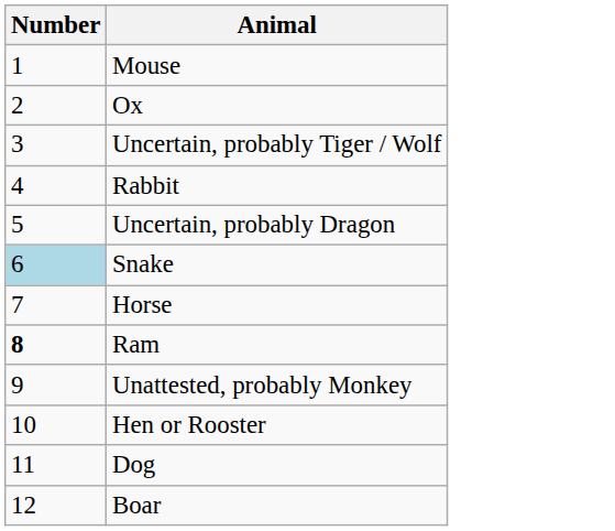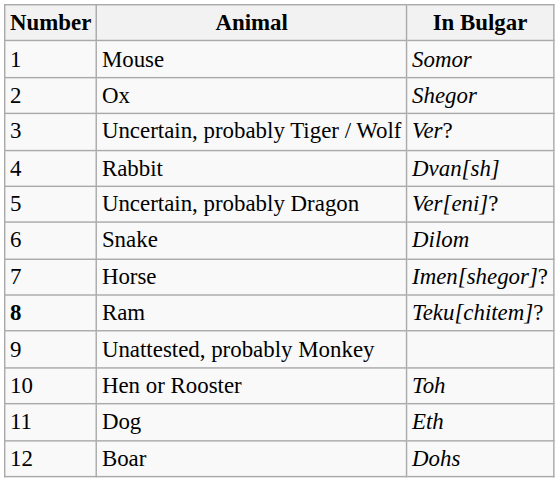+ column: In Bulgar | Somor | Shegor | Ver? | Dvan[sh] | Ver[eni]? | Dilom | Imen[shegor]? | Teku[chitem]? | Toh | Eth | Dohs
Snake | Number: lightblue background -> no background
